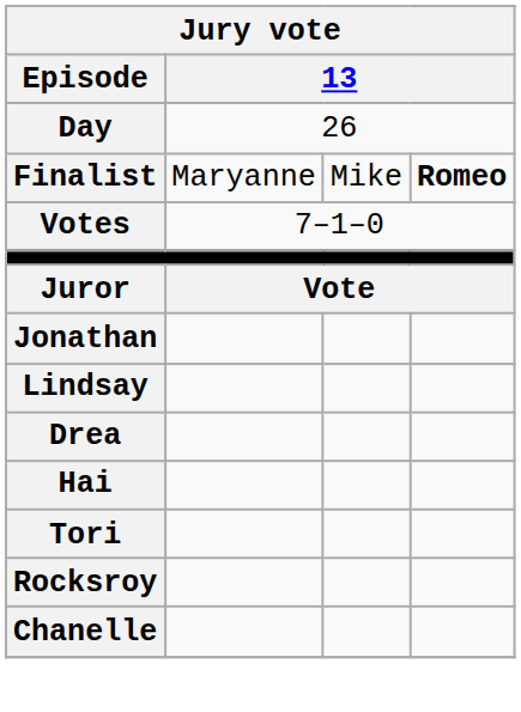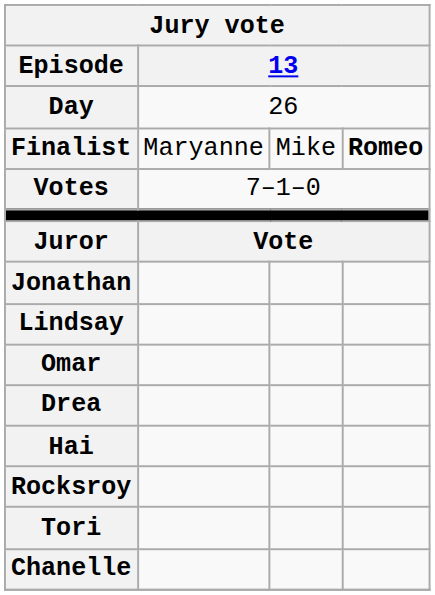+ row: Omar
rows swapped: Tori <-> Rocksroy
